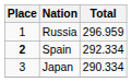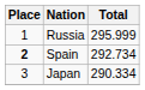Russia | Total: 296.959 -> 295.999
Spain | Total: 292.334 -> 292.734
